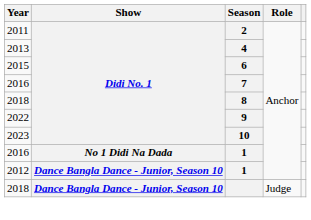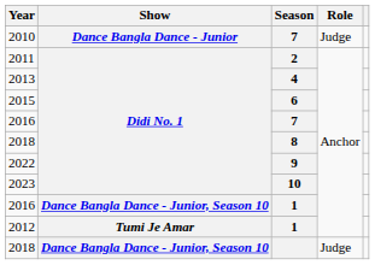+ row: 2010 | Dance Bangla Dance - Junior | 7 | Judge
2016 / 1 | Show: No 1 Didi Na Dada -> Dance Bangla Dance - Junior, Season 10
2012 | Show: Dance Bangla Dance - Junior, Season 10 -> Tumi Je Amar
